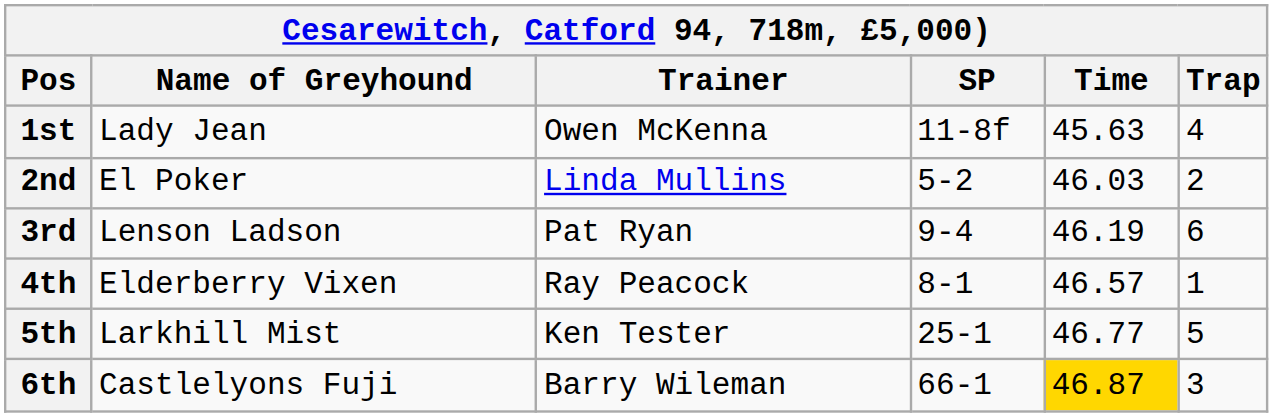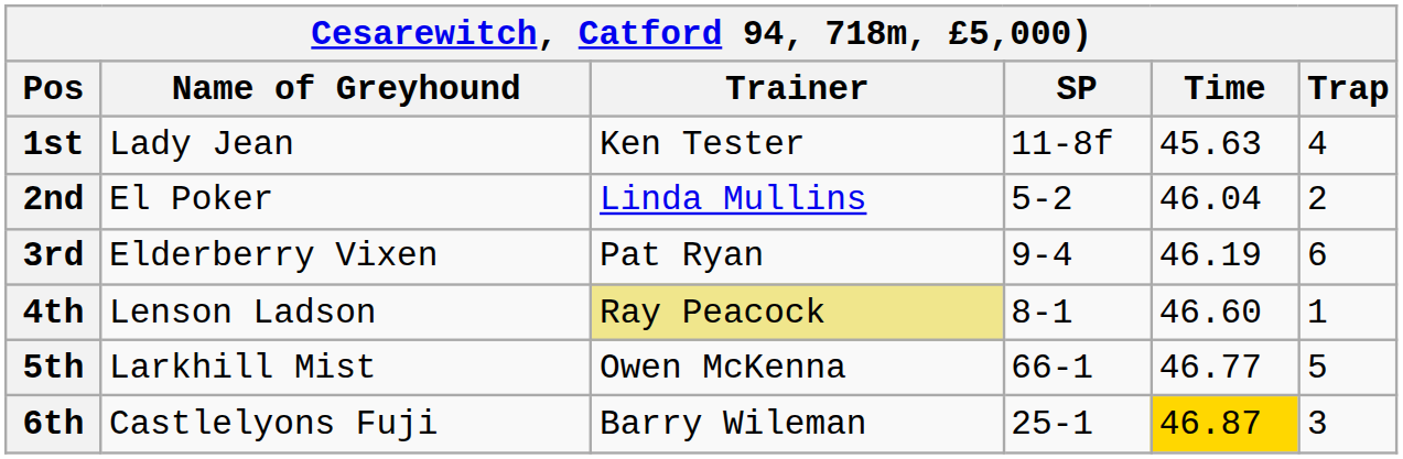1st | Trainer: Owen McKenna -> Ken Tester
2nd | Time: 46.03 -> 46.04
3rd | Name of Greyhound: Lenson Ladson -> Elderberry Vixen
4th | Name of Greyhound: Elderberry Vixen -> Lenson Ladson
4th | Trainer: no background -> khaki background
4th | Time: 46.57 -> 46.60
5th | Trainer: Ken Tester -> Owen McKenna
5th | SP: 25-1 -> 66-1
6th | SP: 66-1 -> 25-1
